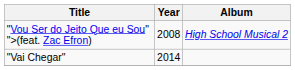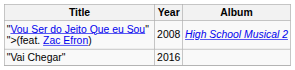"Vai Chegar" | Year: 2014 -> 2016
